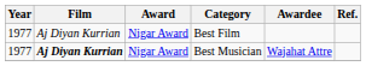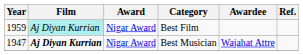Best Film | Year: 1977 -> 1959
Best Film | Film: no background -> paleturquoise background
Best Musician | Year: 1977 -> 1947
